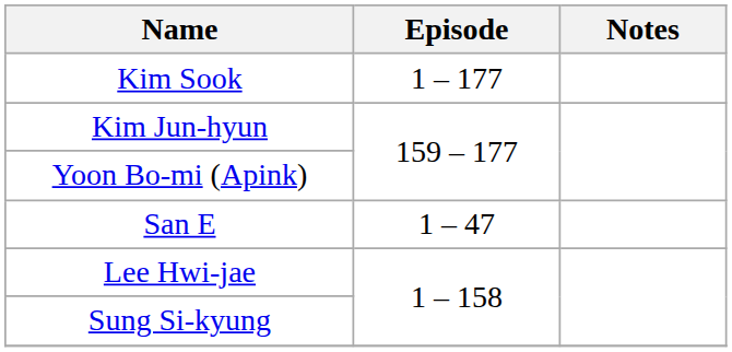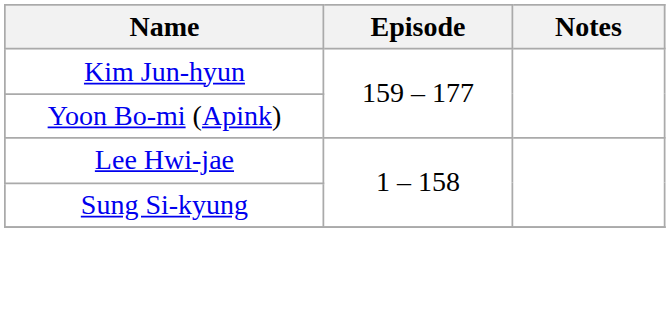- row: Kim Sook | 1 – 177
- row: San E | 1 – 47
